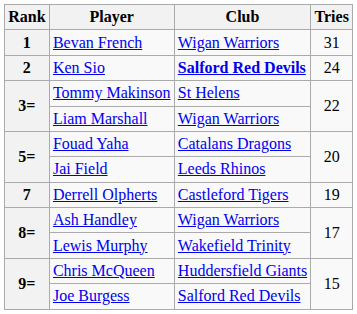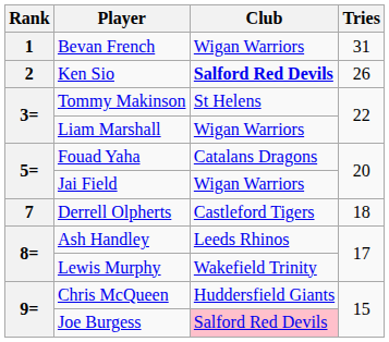Ken Sio | Tries: 24 -> 26
Jai Field | Club: Leeds Rhinos -> Wigan Warriors
Derrell Olpherts | Tries: 19 -> 18
Ash Handley | Club: Wigan Warriors -> Leeds Rhinos
Joe Burgess | Club: no background -> pink background
